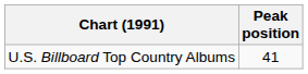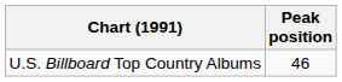U.S. Billboard Top Country Albums | Peak position: 41 -> 46
